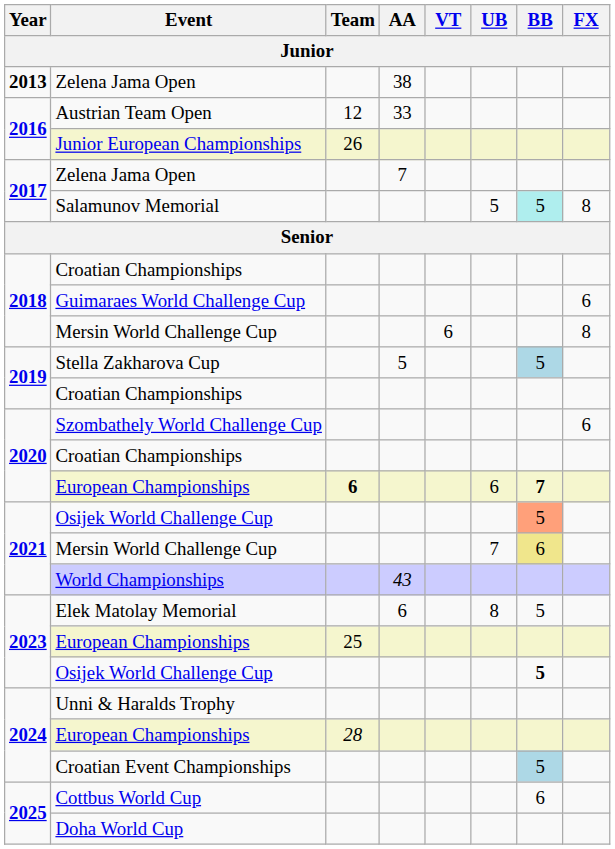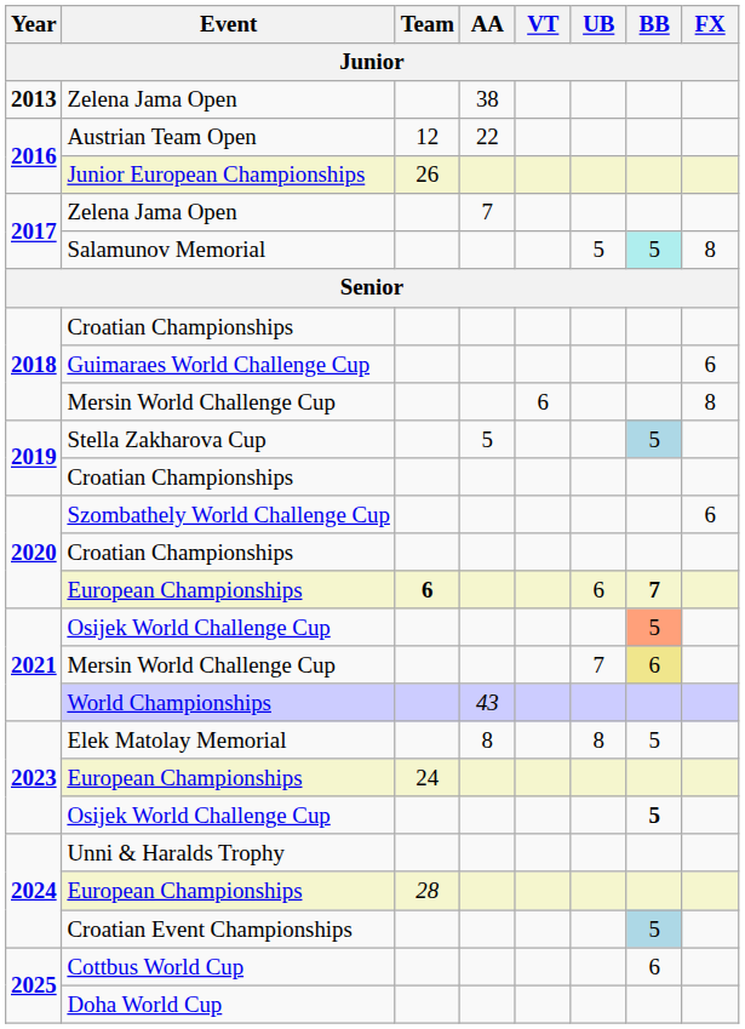Austrian Team Open | AA: 33 -> 22
Elek Matolay Memorial | AA: 6 -> 8
2023 / European Championships | Team: 25 -> 24
